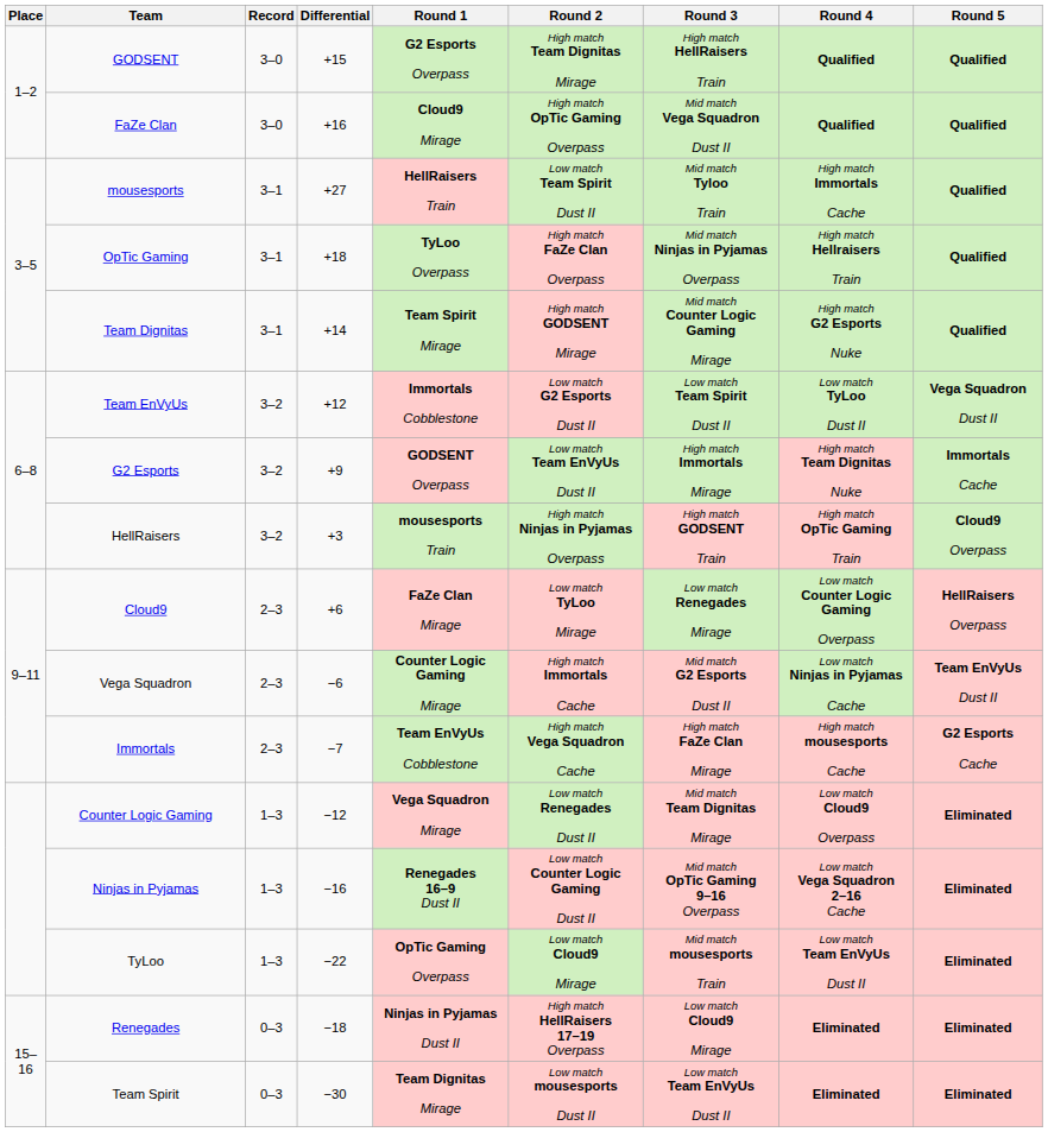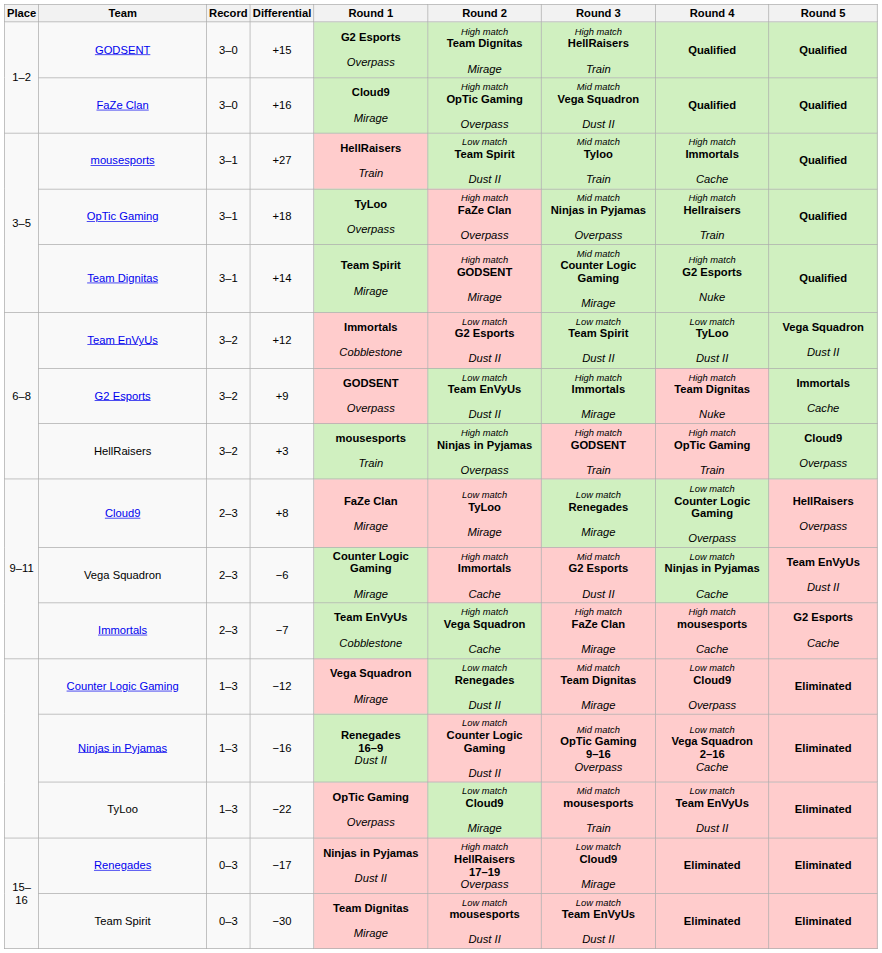Cloud9 | Differential: +6 -> +8
Renegades | Differential: −18 -> −17
